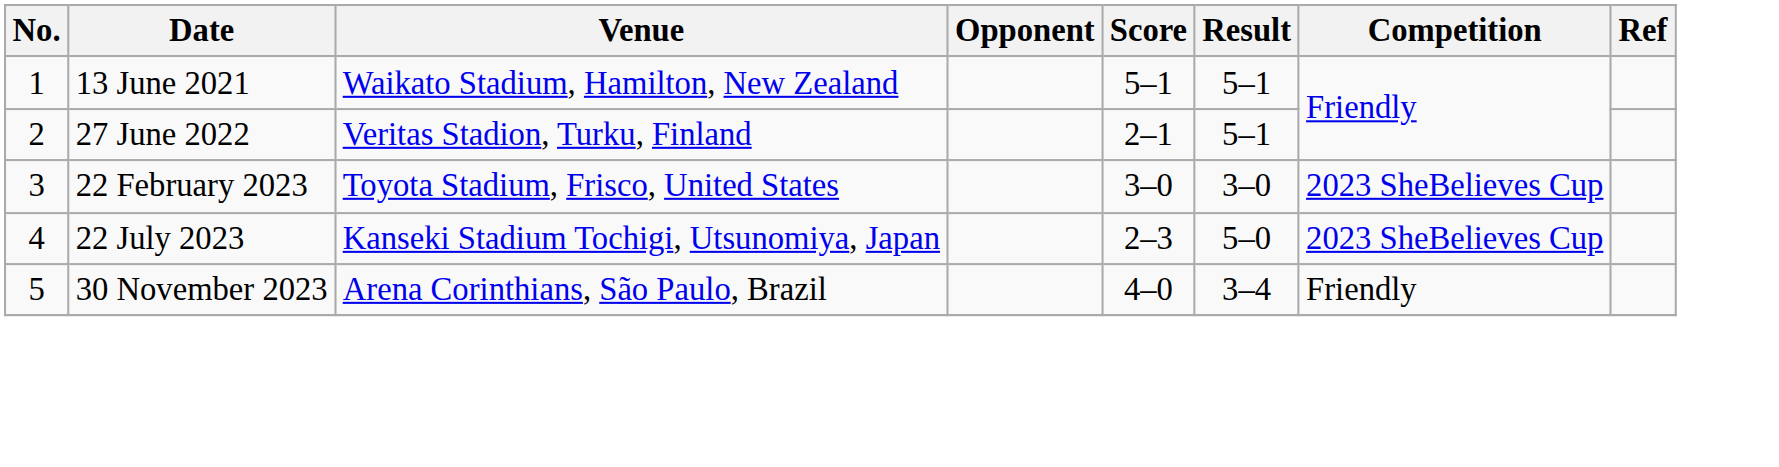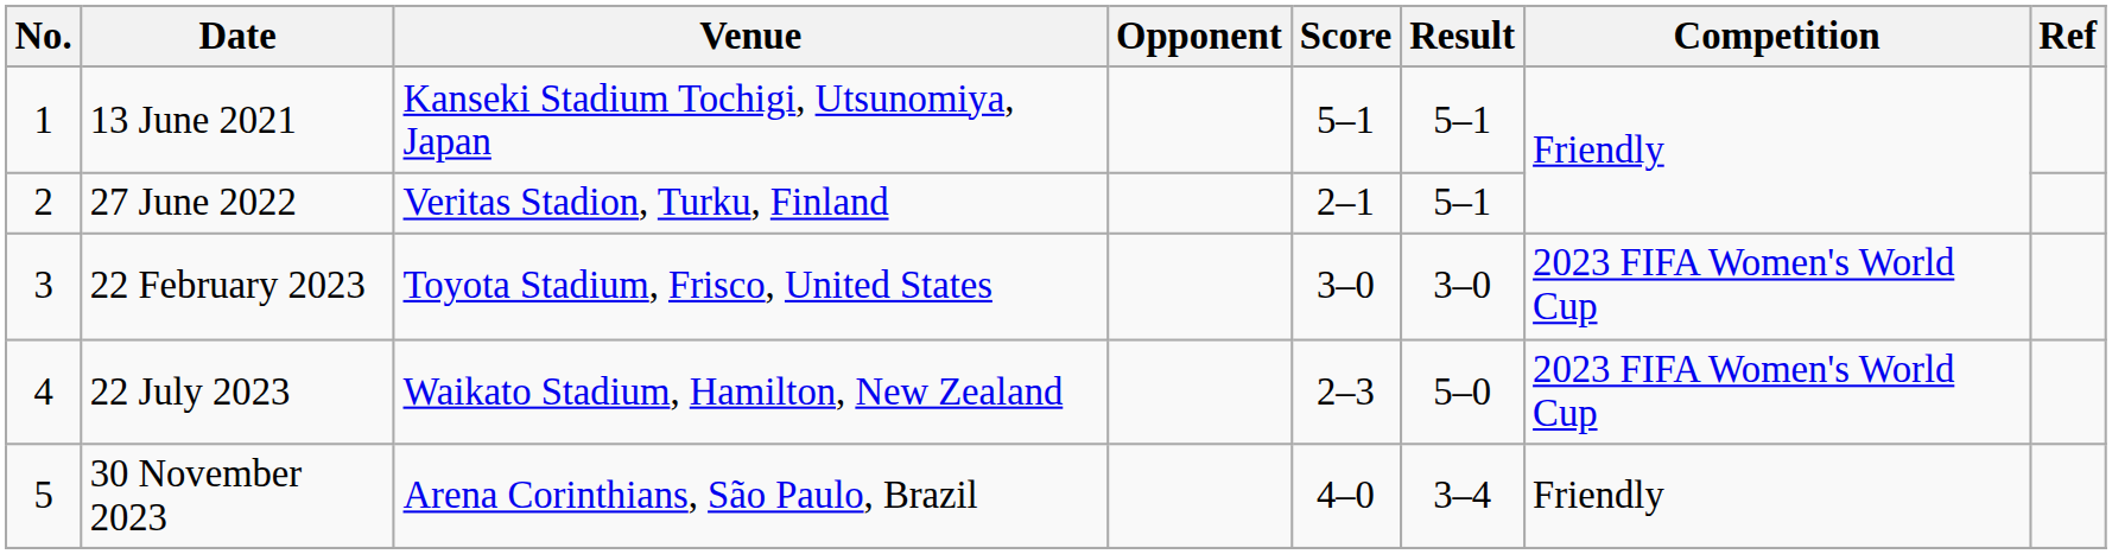13 June 2021 | Venue: Waikato Stadium, Hamilton, New Zealand -> Kanseki Stadium Tochigi, Utsunomiya, Japan
22 February 2023 | Competition: 2023 SheBelieves Cup -> 2023 FIFA Women's World Cup
22 July 2023 | Venue: Kanseki Stadium Tochigi, Utsunomiya, Japan -> Waikato Stadium, Hamilton, New Zealand
22 July 2023 | Competition: 2023 SheBelieves Cup -> 2023 FIFA Women's World Cup
